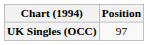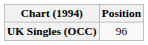UK Singles (OCC) | Position: 97 -> 96
